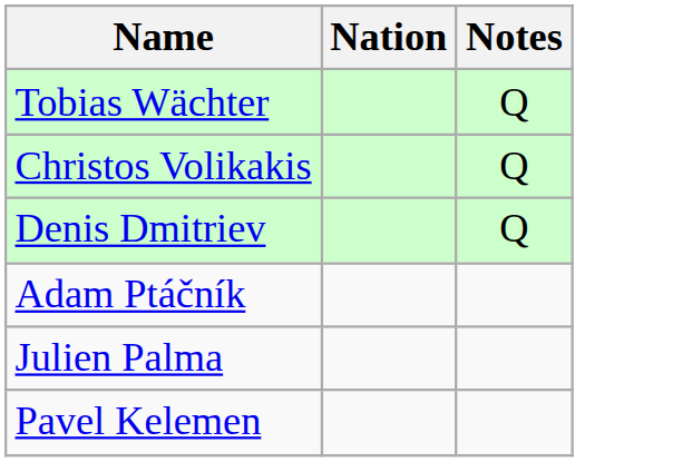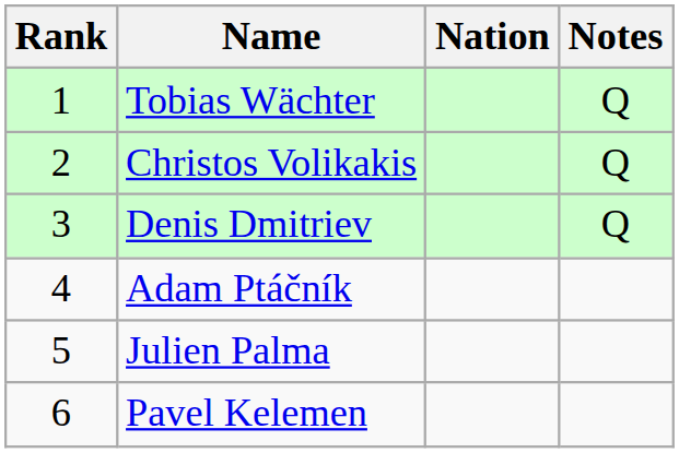+ column: Rank | 1 | 2 | 3 | 4 | 5 | 6
